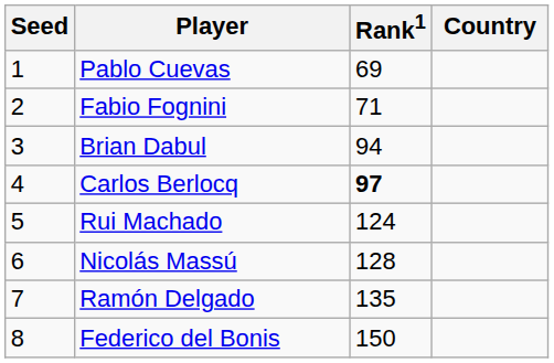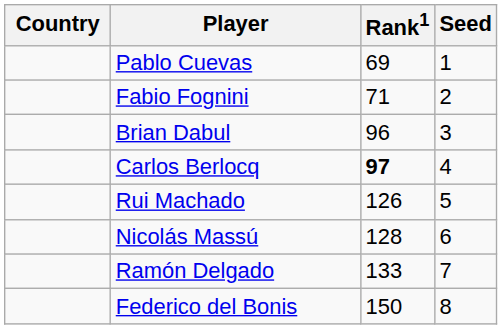columns swapped: Country <-> Seed
Brian Dabul | Rank1: 94 -> 96
Rui Machado | Rank1: 124 -> 126
Ramón Delgado | Rank1: 135 -> 133
